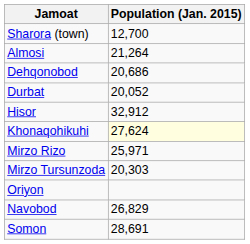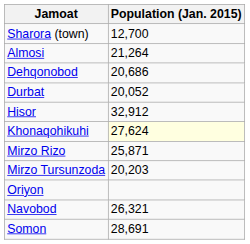Mirzo Rizo | Population (Jan. 2015): 25,971 -> 25,871
Mirzo Tursunzoda | Population (Jan. 2015): 20,303 -> 20,203
Navobod | Population (Jan. 2015): 26,829 -> 26,321
